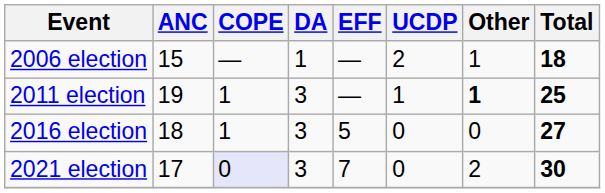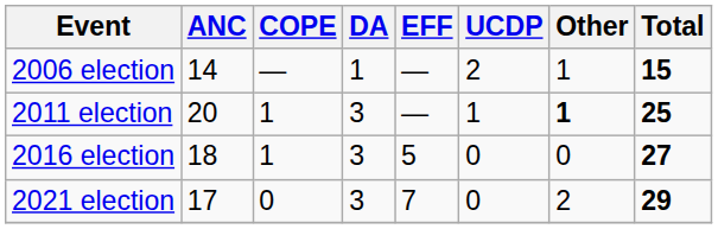2006 election | ANC: 15 -> 14
2006 election | Total: 18 -> 15
2011 election | ANC: 19 -> 20
2021 election | COPE: lavender background -> no background
2021 election | Total: 30 -> 29
